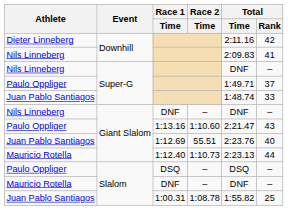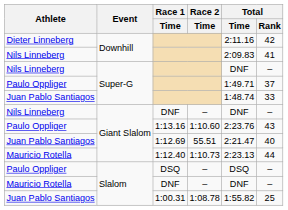1:13.16 | Total / Time: 2:21.47 -> 2:23.76
1:12.69 | Total / Time: 2:23.76 -> 2:21.47
